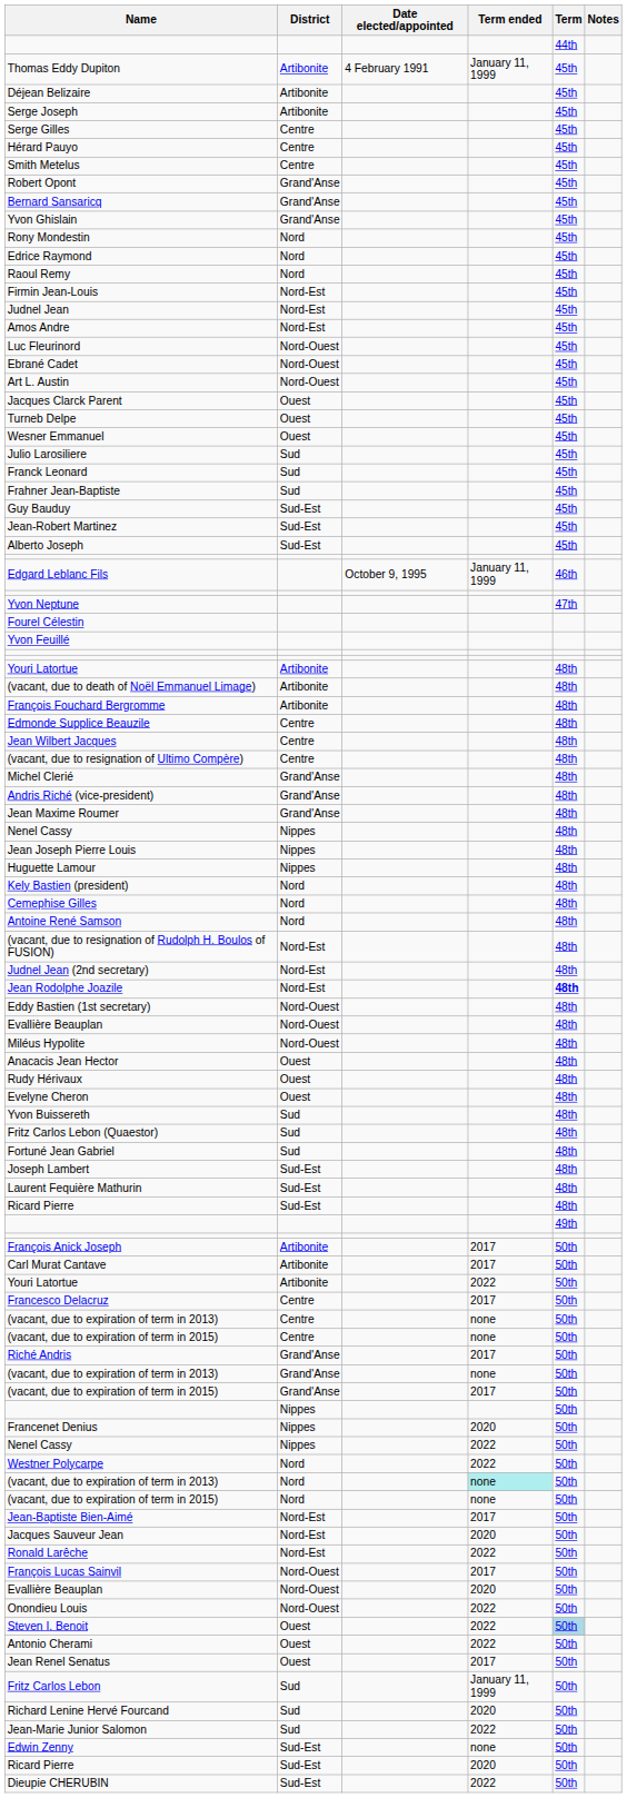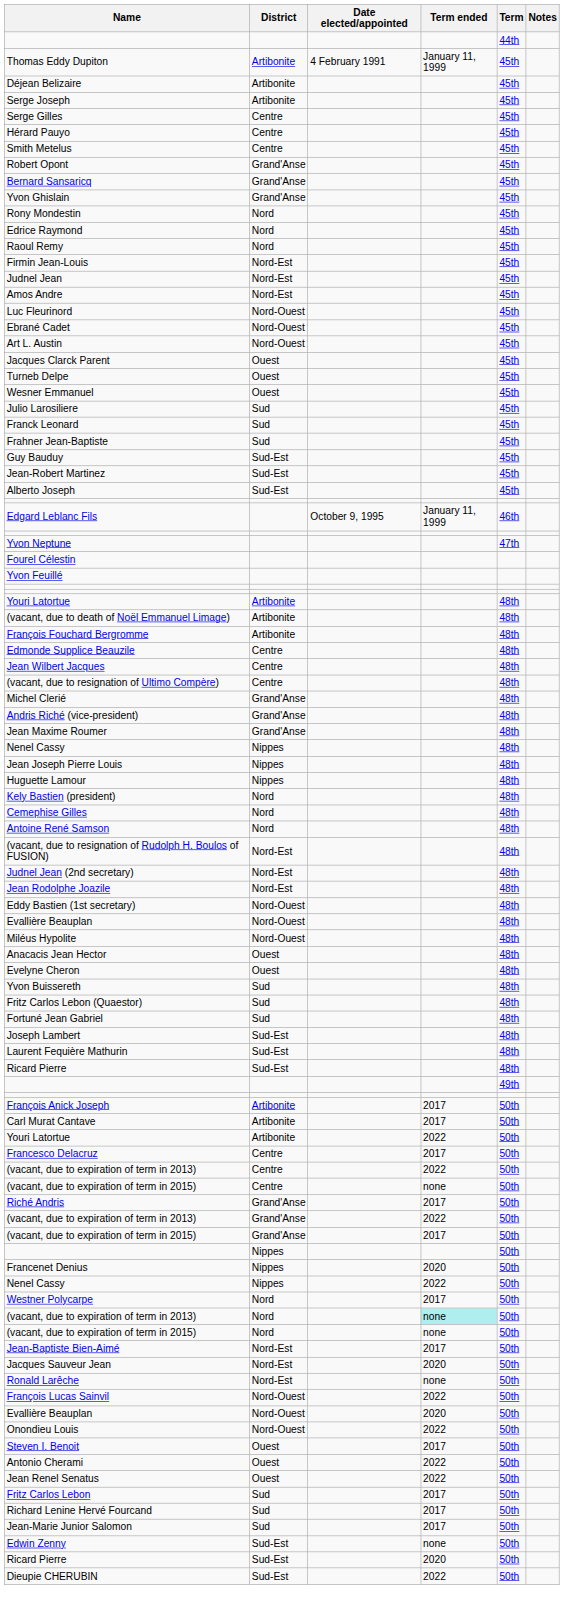Jean Rodolphe Joazile | Term: bold -> normal
- row: Rudy Hérivaux | Ouest | 48th
(vacant, due to expiration of term in 2013) / Centre | Term ended: none -> 2022
(vacant, due to expiration of term in 2013) / Grand'Anse | Term ended: none -> 2022
Westner Polycarpe | Term ended: 2022 -> 2017
Ronald Larêche | Term ended: 2022 -> none
François Lucas Sainvil | Term ended: 2017 -> 2022
Steven I. Benoit | Term ended: 2022 -> 2017
Steven I. Benoit | Term: lightblue background -> no background
Jean Renel Senatus | Term ended: 2017 -> 2022
Fritz Carlos Lebon | Term ended: January 11, 1999 -> 2017
Richard Lenine Hervé Fourcand | Term ended: 2020 -> 2017
Jean-Marie Junior Salomon | Term ended: 2022 -> 2017
